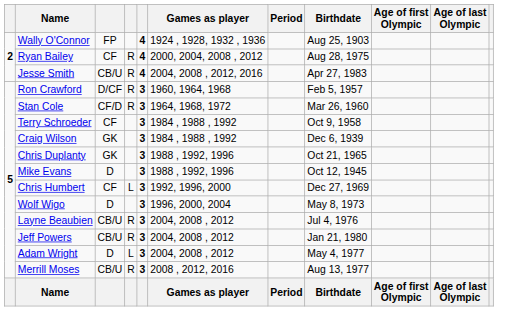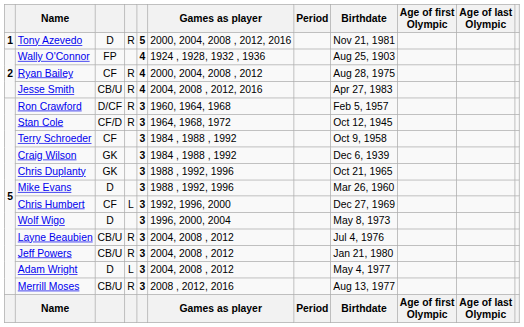+ row: 1 | Tony Azevedo | D | R | 5 | 2000, 2004, 2008 , 2012, 2016 | Nov 21, 1981
Stan Cole | Birthdate: Mar 26, 1960 -> Oct 12, 1945
Mike Evans | Birthdate: Oct 12, 1945 -> Mar 26, 1960
